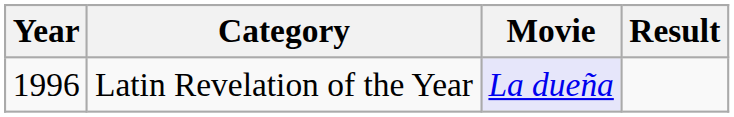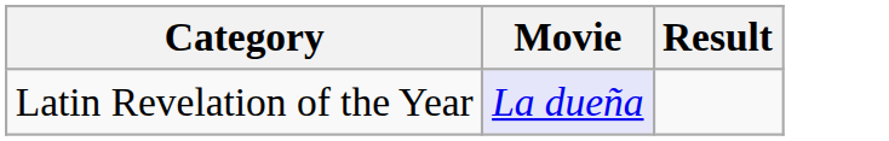- column: Year | 1996
